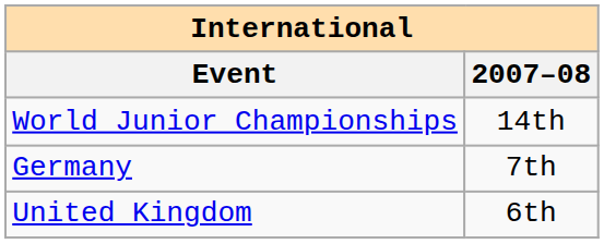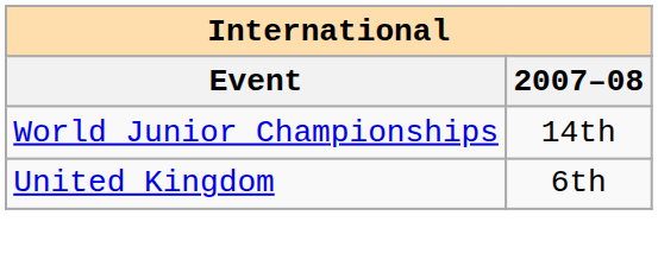- row: Germany | 7th
